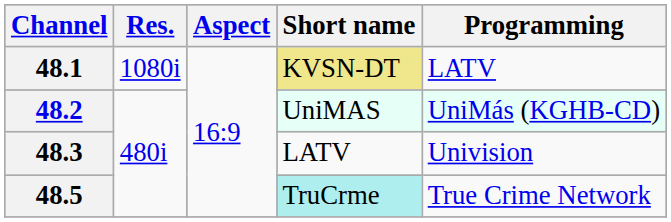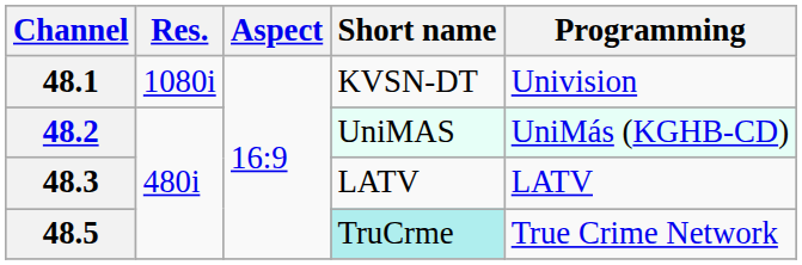48.1 | Short name: khaki background -> no background
48.1 | Programming: LATV -> Univision
48.3 | Programming: Univision -> LATV
